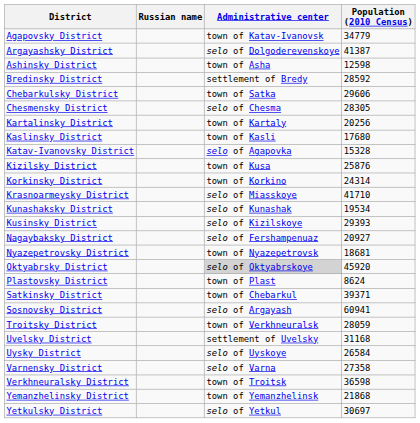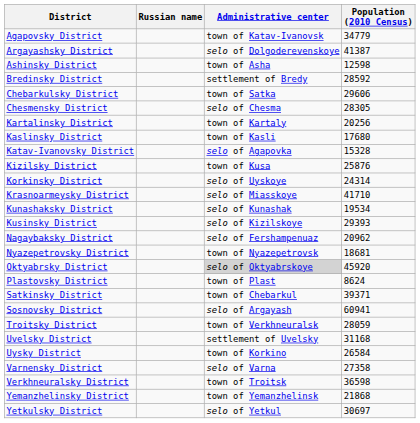Korkinsky District | Administrative center: town of Korkino -> selo of Uyskoye
Nagaybaksky District | Population (2010 Census): 20927 -> 20962
Uysky District | Administrative center: selo of Uyskoye -> town of Korkino
